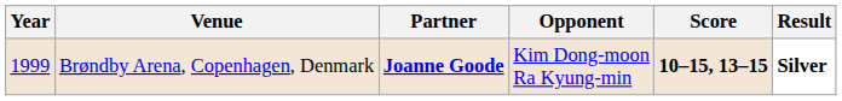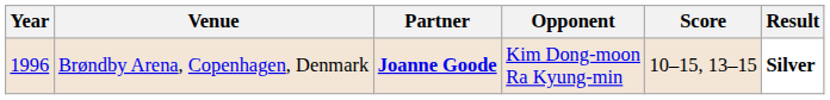Brøndby Arena, Copenhagen, Denmark | Year: 1999 -> 1996
Brøndby Arena, Copenhagen, Denmark | Score: bold -> normal
